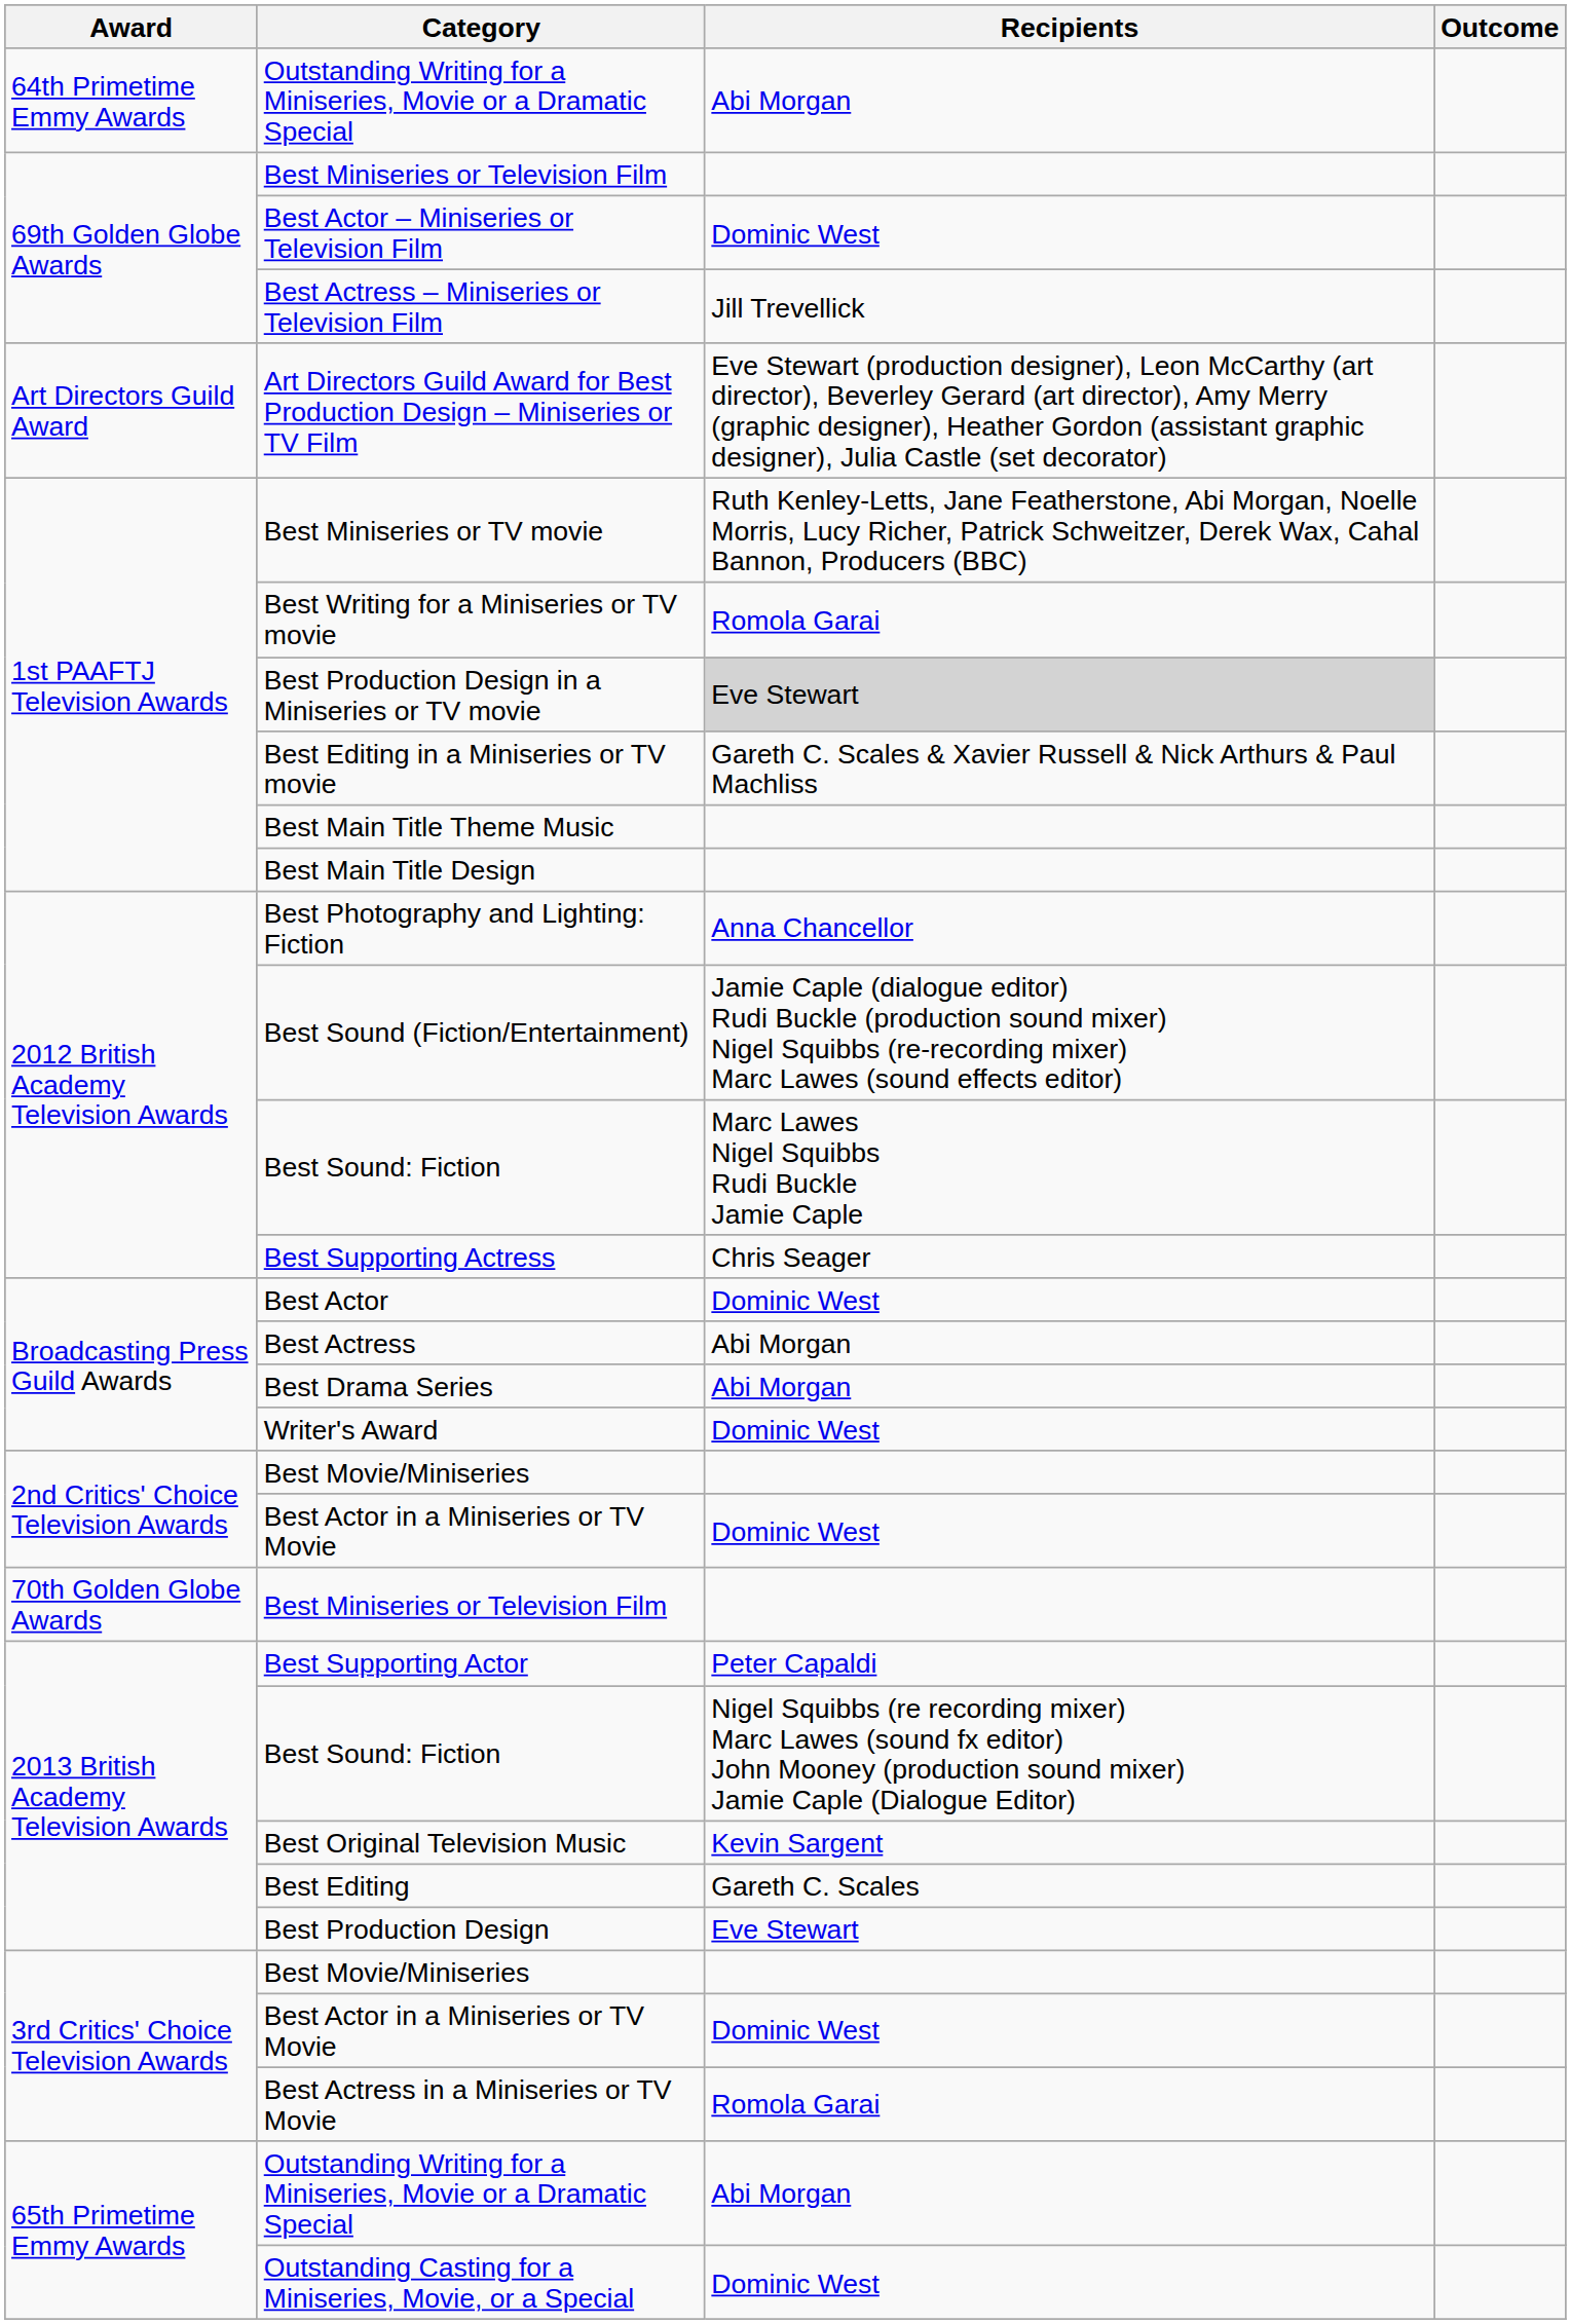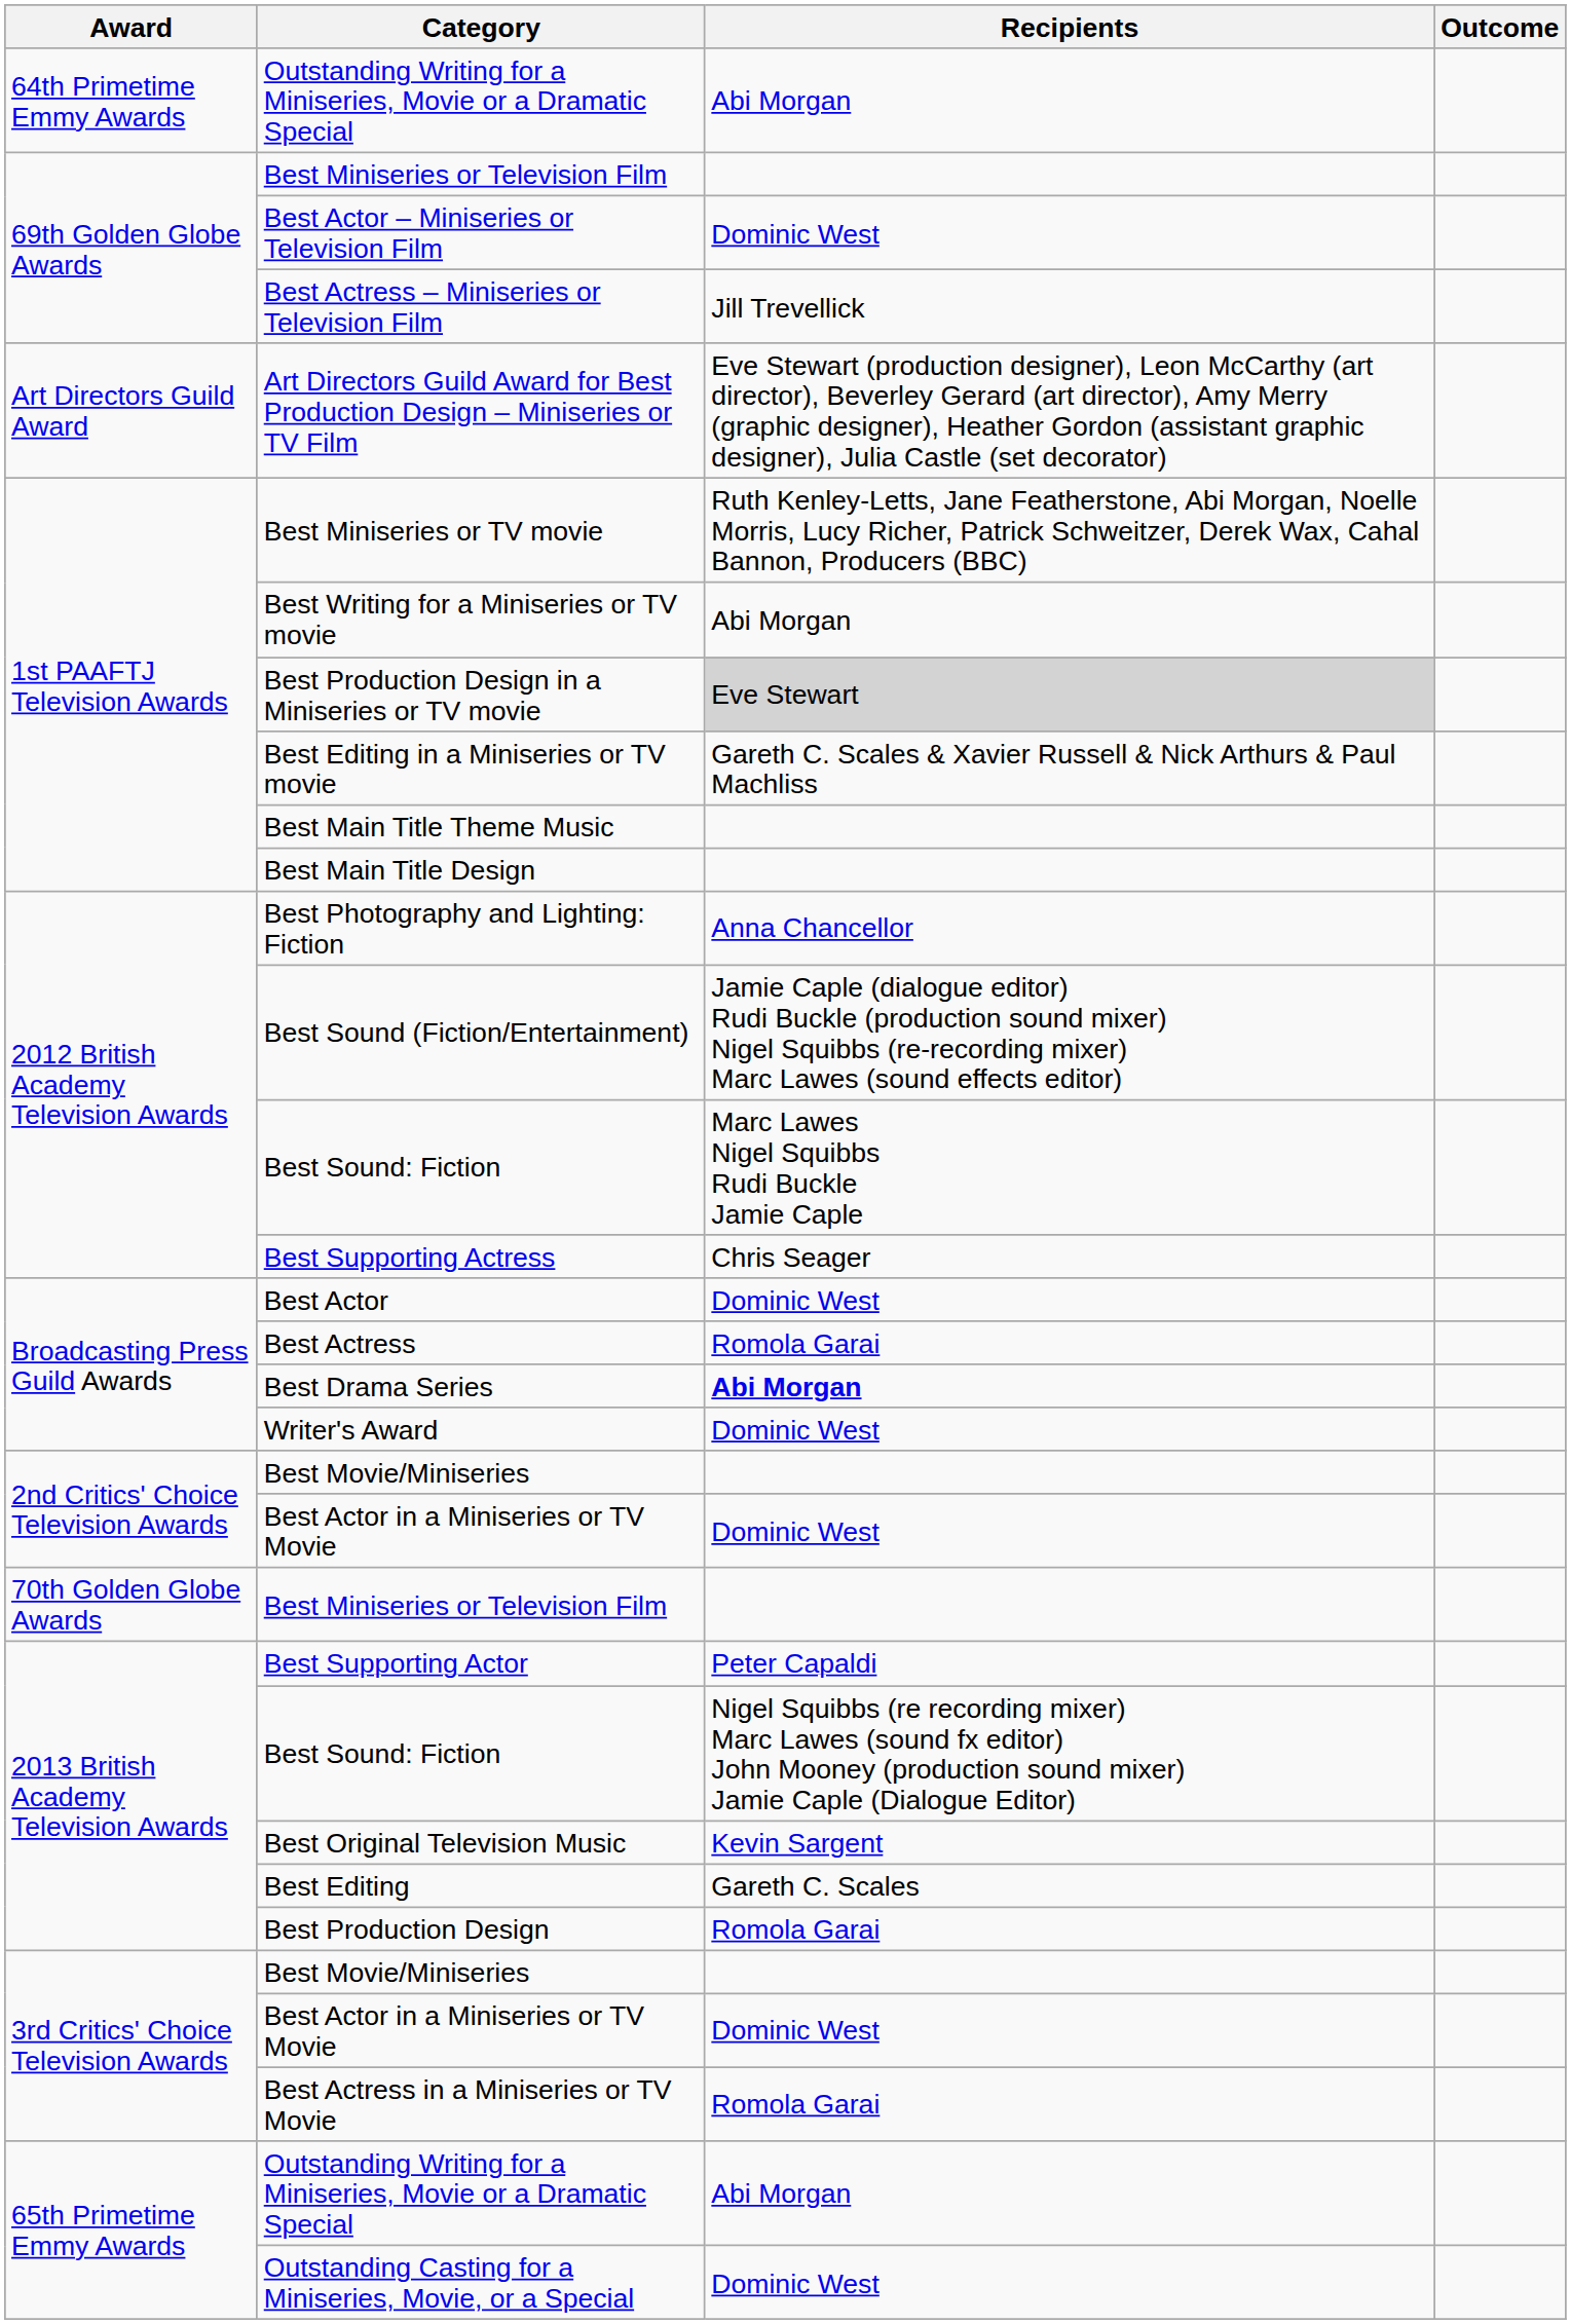Best Writing for a Miniseries or TV movie | Recipients: Romola Garai -> Abi Morgan
Best Actress | Recipients: Abi Morgan -> Romola Garai
Best Drama Series | Recipients: normal -> bold
Best Production Design | Recipients: Eve Stewart -> Romola Garai
